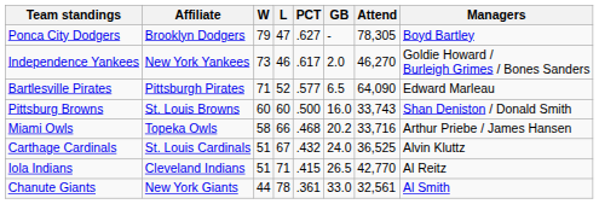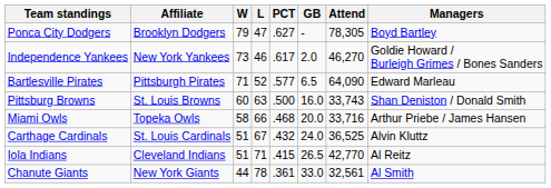Pittsburg Browns | L: 60 -> 63
Miami Owls | GB: 20.2 -> 20.0
